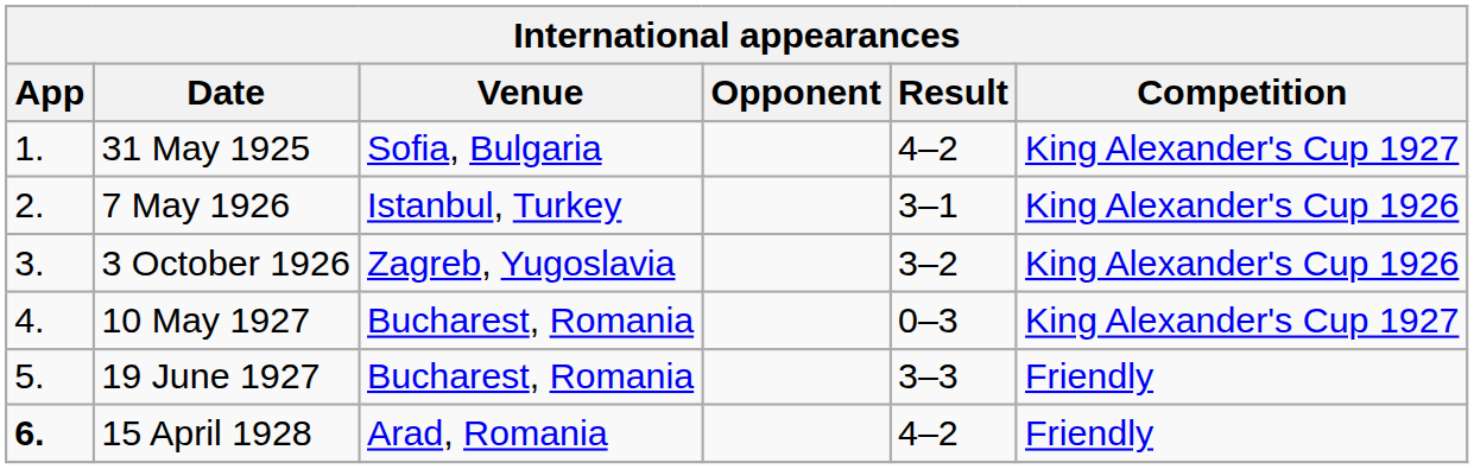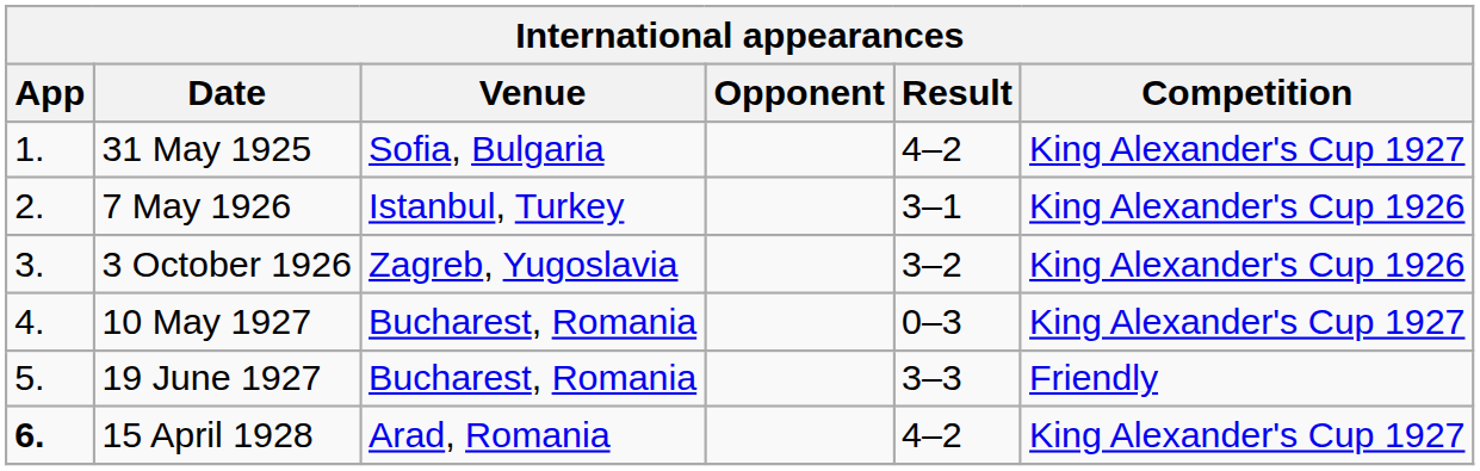15 April 1928 | Competition: Friendly -> King Alexander's Cup 1927
